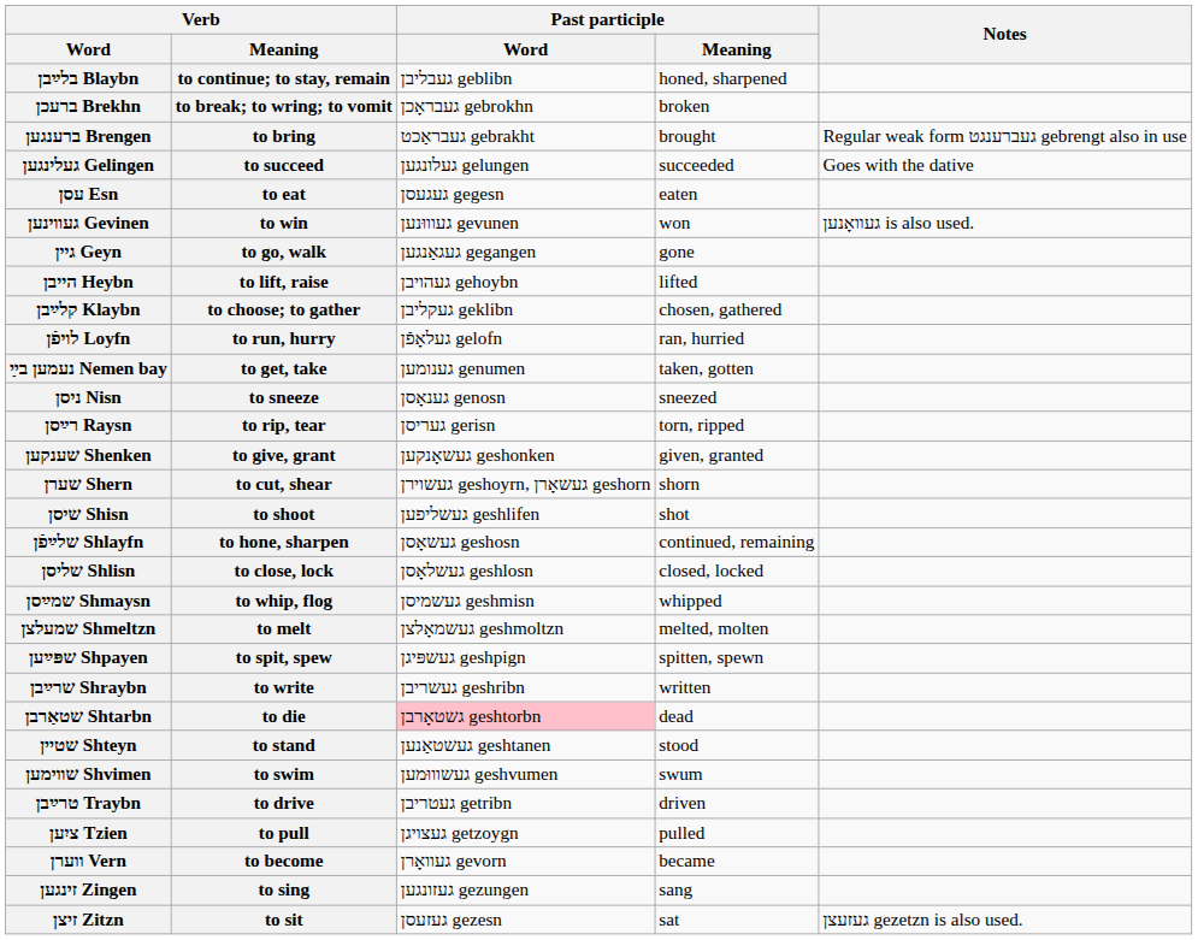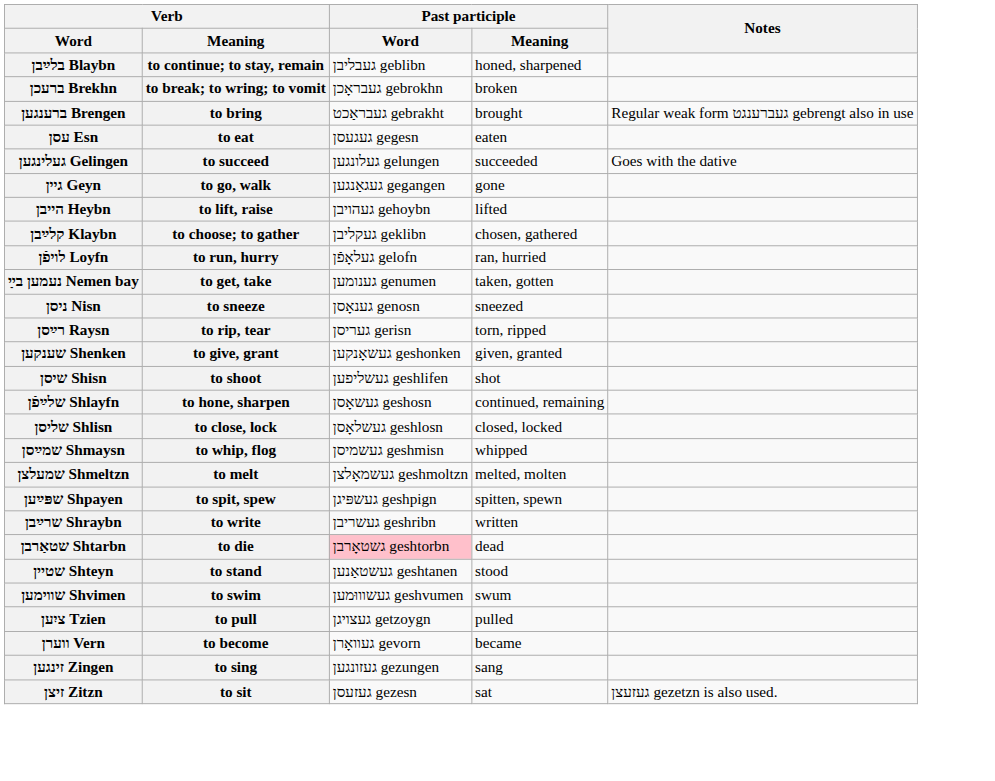rows swapped: עסן Esn <-> געלינגען Gelingen
- row: געווינען Gevinen | to win | געוווּנען gevunen | won | געוואָנען is also used.
- row: שערן Shern | to cut, shear | געשוירן geshoyrn, געשאָרן geshorn | shorn
- row: טרײַבן Traybn | to drive | געטריבן getribn | driven
